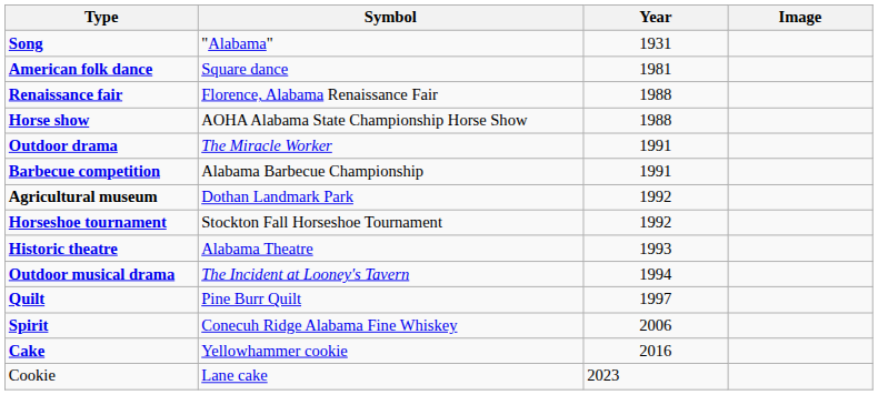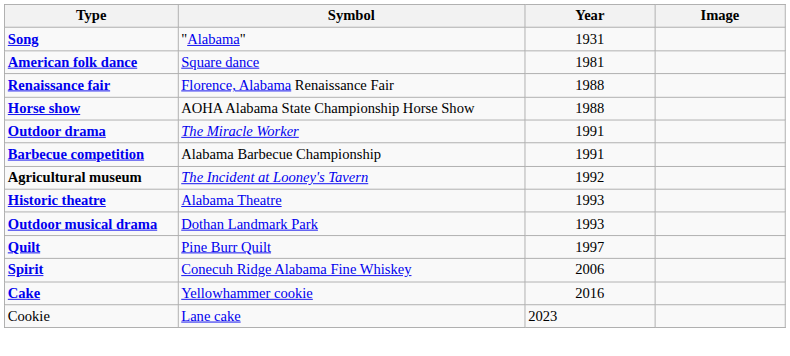Agricultural museum | Symbol: Dothan Landmark Park -> The Incident at Looney's Tavern
- row: Horseshoe tournament | Stockton Fall Horseshoe Tournament | 1992
Outdoor musical drama | Symbol: The Incident at Looney's Tavern -> Dothan Landmark Park
Outdoor musical drama | Year: 1994 -> 1993
